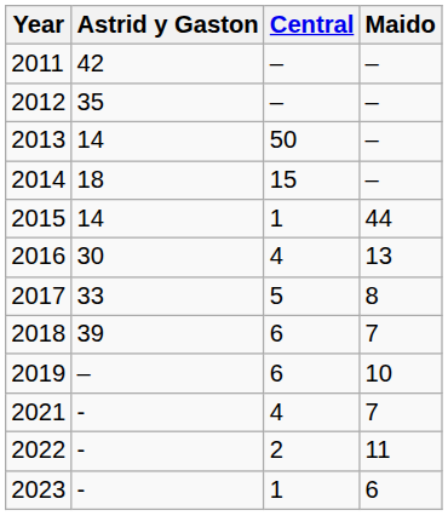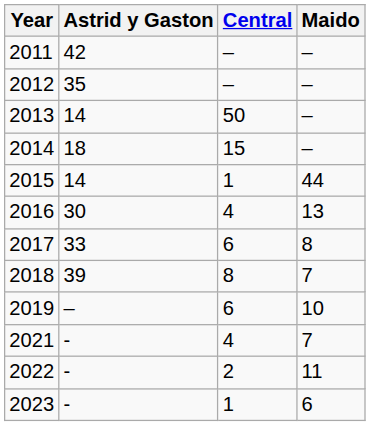2017 | Central: 5 -> 6
2018 | Central: 6 -> 8
